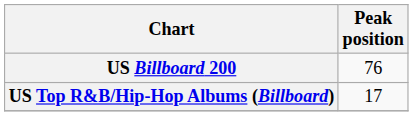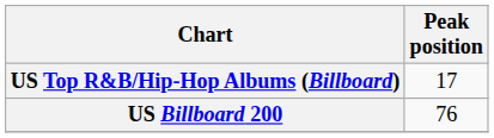rows swapped: US Billboard 200 <-> US Top R&B/Hip-Hop Albums (Billboard)
